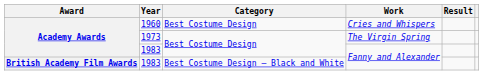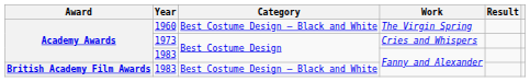1960 | Category: Best Costume Design -> Best Costume Design – Black and White
1960 | Work: Cries and Whispers -> The Virgin Spring
1973 | Work: The Virgin Spring -> Cries and Whispers
